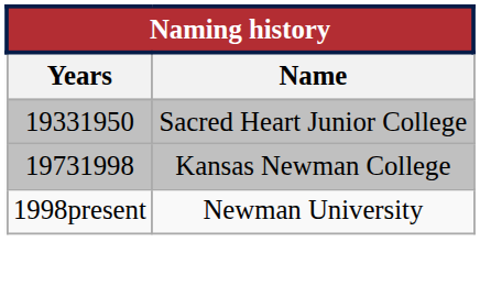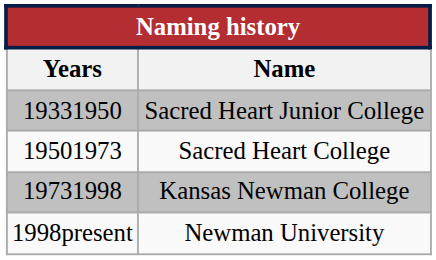+ row: 19501973 | Sacred Heart College
